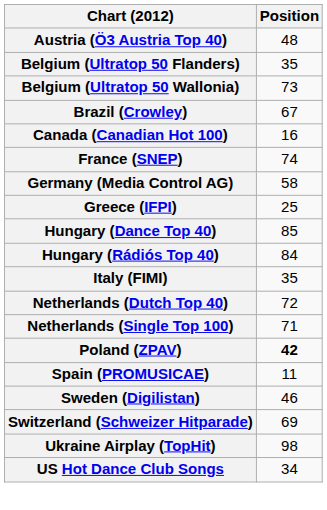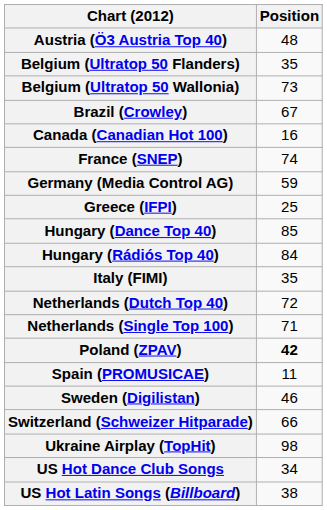Germany (Media Control AG) | Position: 58 -> 59
Switzerland (Schweizer Hitparade) | Position: 69 -> 66
+ row: US Hot Latin Songs (Billboard) | 38
